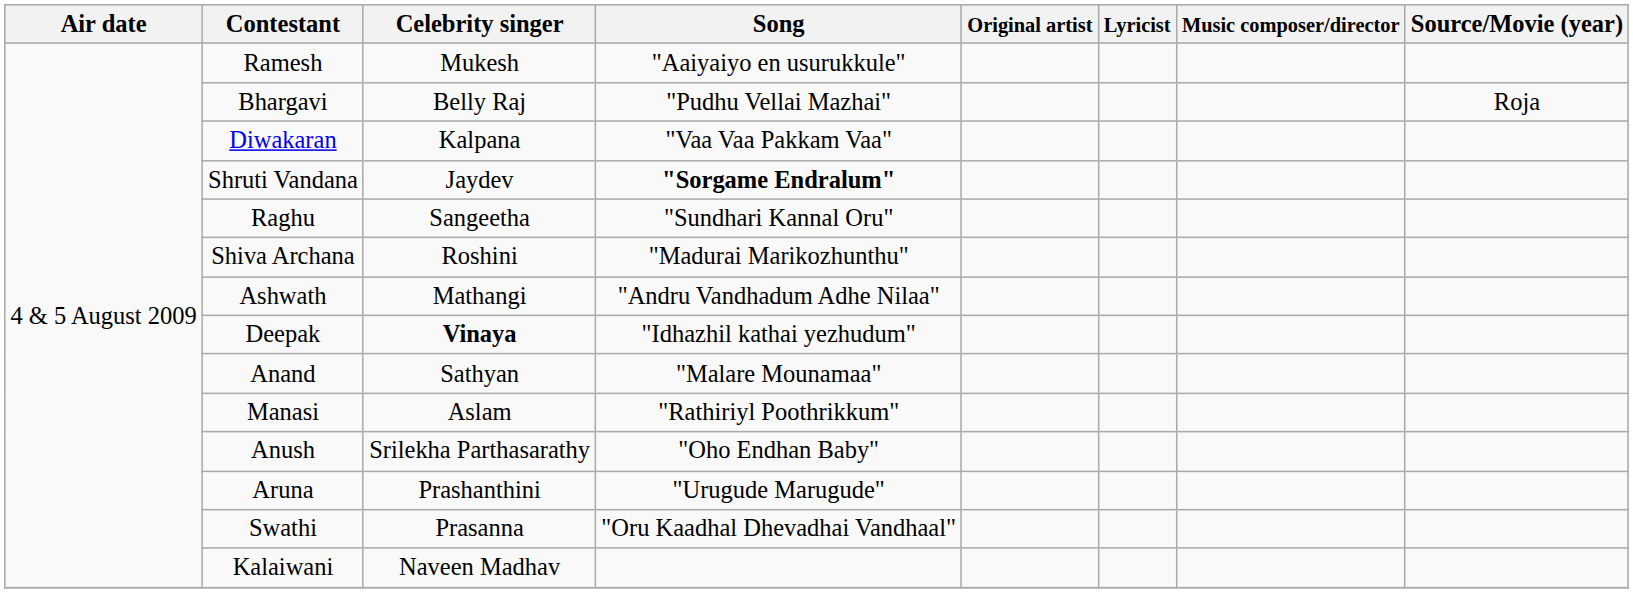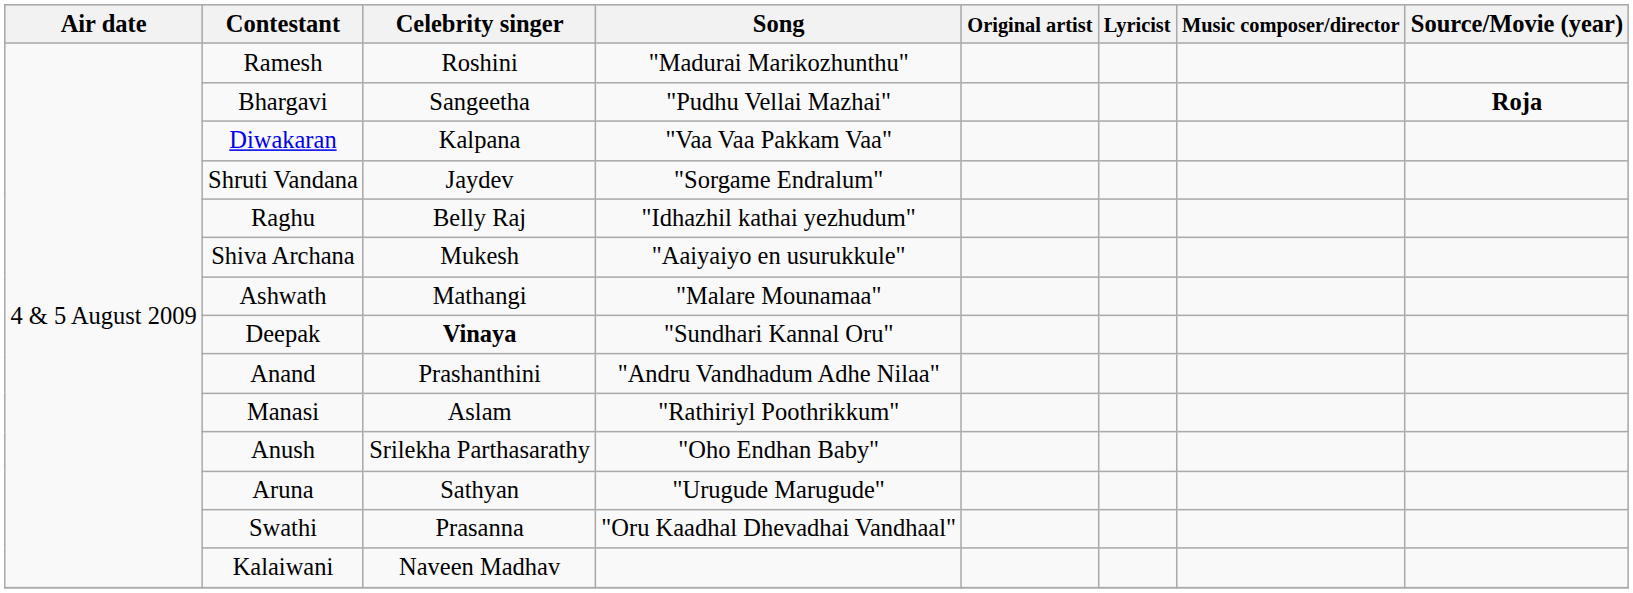Ramesh | Celebrity singer: Mukesh -> Roshini
Ramesh | Song: "Aaiyaiyo en usurukkule" -> "Madurai Marikozhunthu"
Bhargavi | Celebrity singer: Belly Raj -> Sangeetha
Bhargavi | Source/Movie (year): normal -> bold
Shruti Vandana | Song: bold -> normal
Raghu | Celebrity singer: Sangeetha -> Belly Raj
Raghu | Song: "Sundhari Kannal Oru" -> "Idhazhil kathai yezhudum"
Shiva Archana | Celebrity singer: Roshini -> Mukesh
Shiva Archana | Song: "Madurai Marikozhunthu" -> "Aaiyaiyo en usurukkule"
Ashwath | Song: "Andru Vandhadum Adhe Nilaa" -> "Malare Mounamaa"
Deepak | Song: "Idhazhil kathai yezhudum" -> "Sundhari Kannal Oru"
Anand | Celebrity singer: Sathyan -> Prashanthini
Anand | Song: "Malare Mounamaa" -> "Andru Vandhadum Adhe Nilaa"
Aruna | Celebrity singer: Prashanthini -> Sathyan
